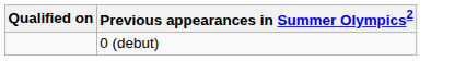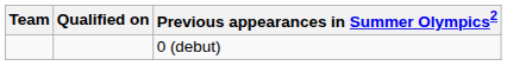+ column: Team
